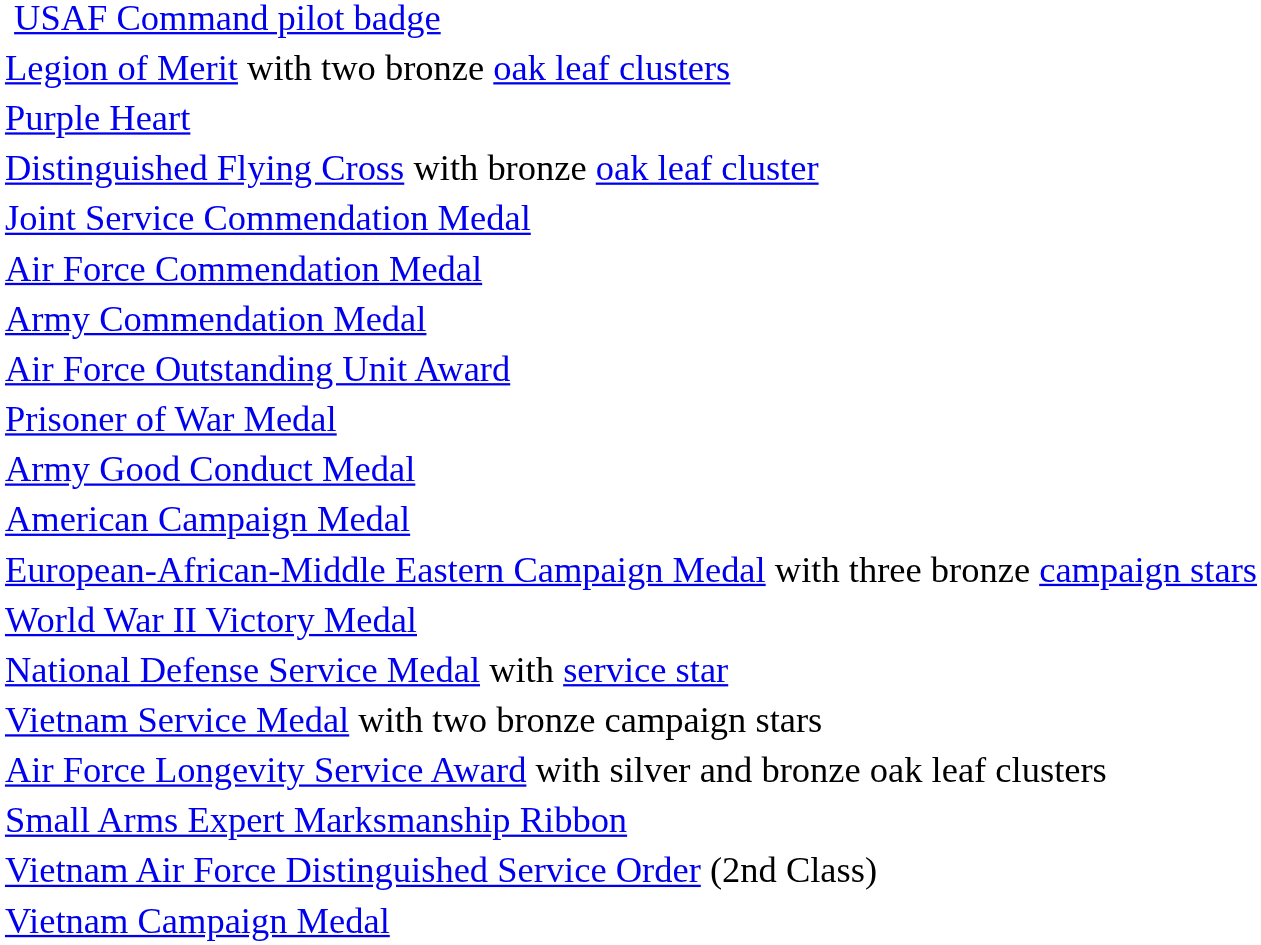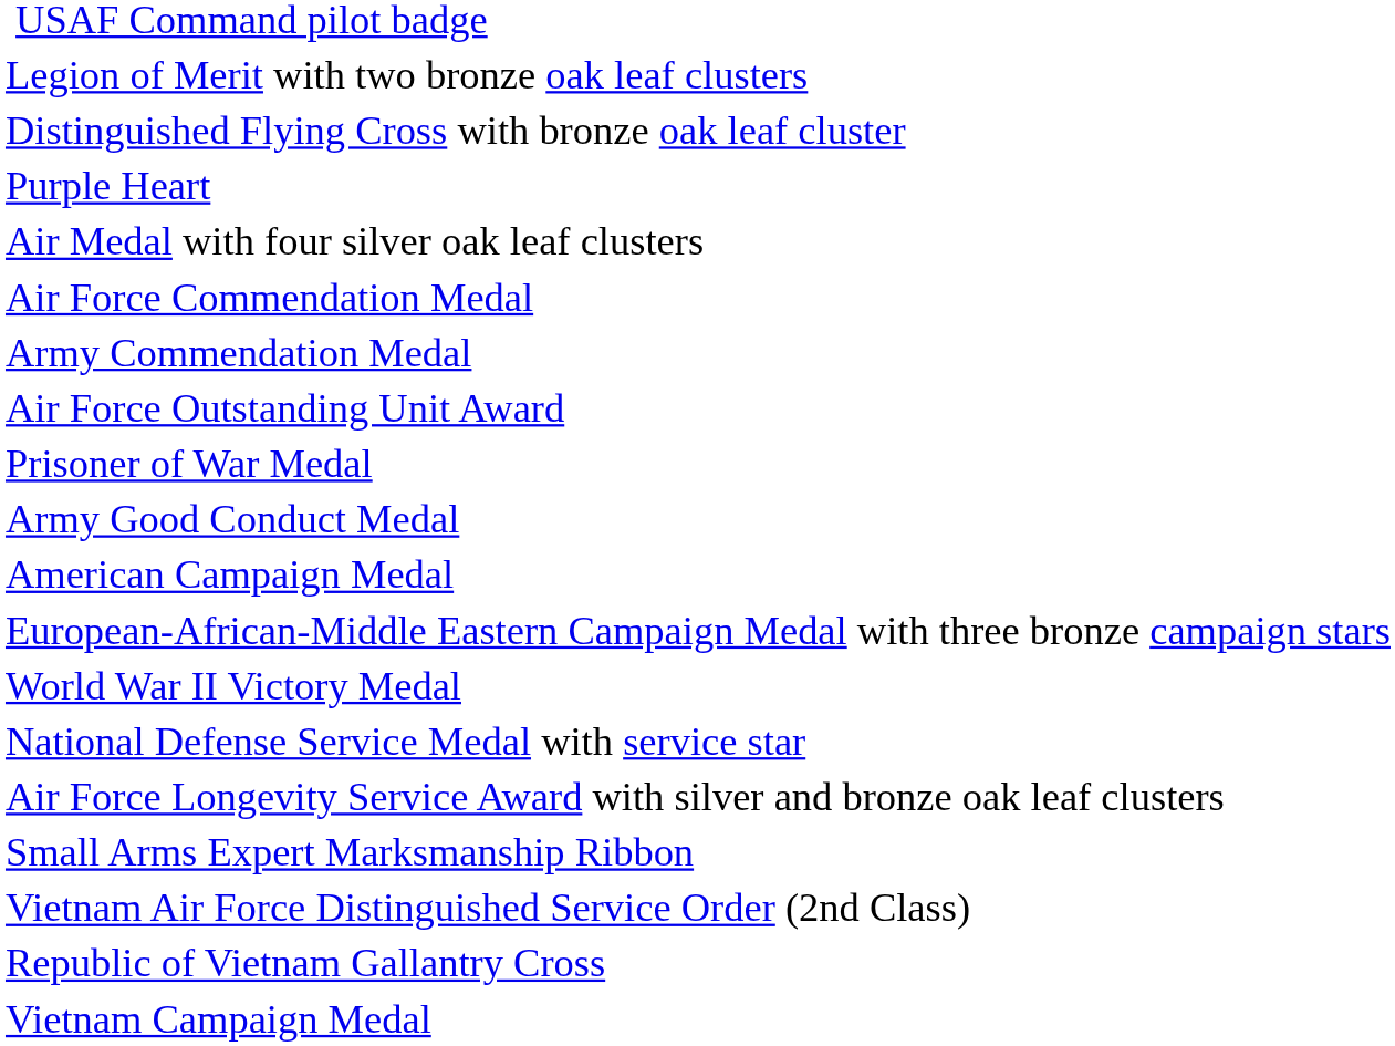rows swapped: Distinguished Flying Cross with bronze oak leaf cluster <-> Purple Heart
+ row: Air Medal with four silver oak leaf clusters
- row: Joint Service Commendation Medal
- row: Vietnam Service Medal with two bronze campaign stars
+ row: Republic of Vietnam Gallantry Cross
